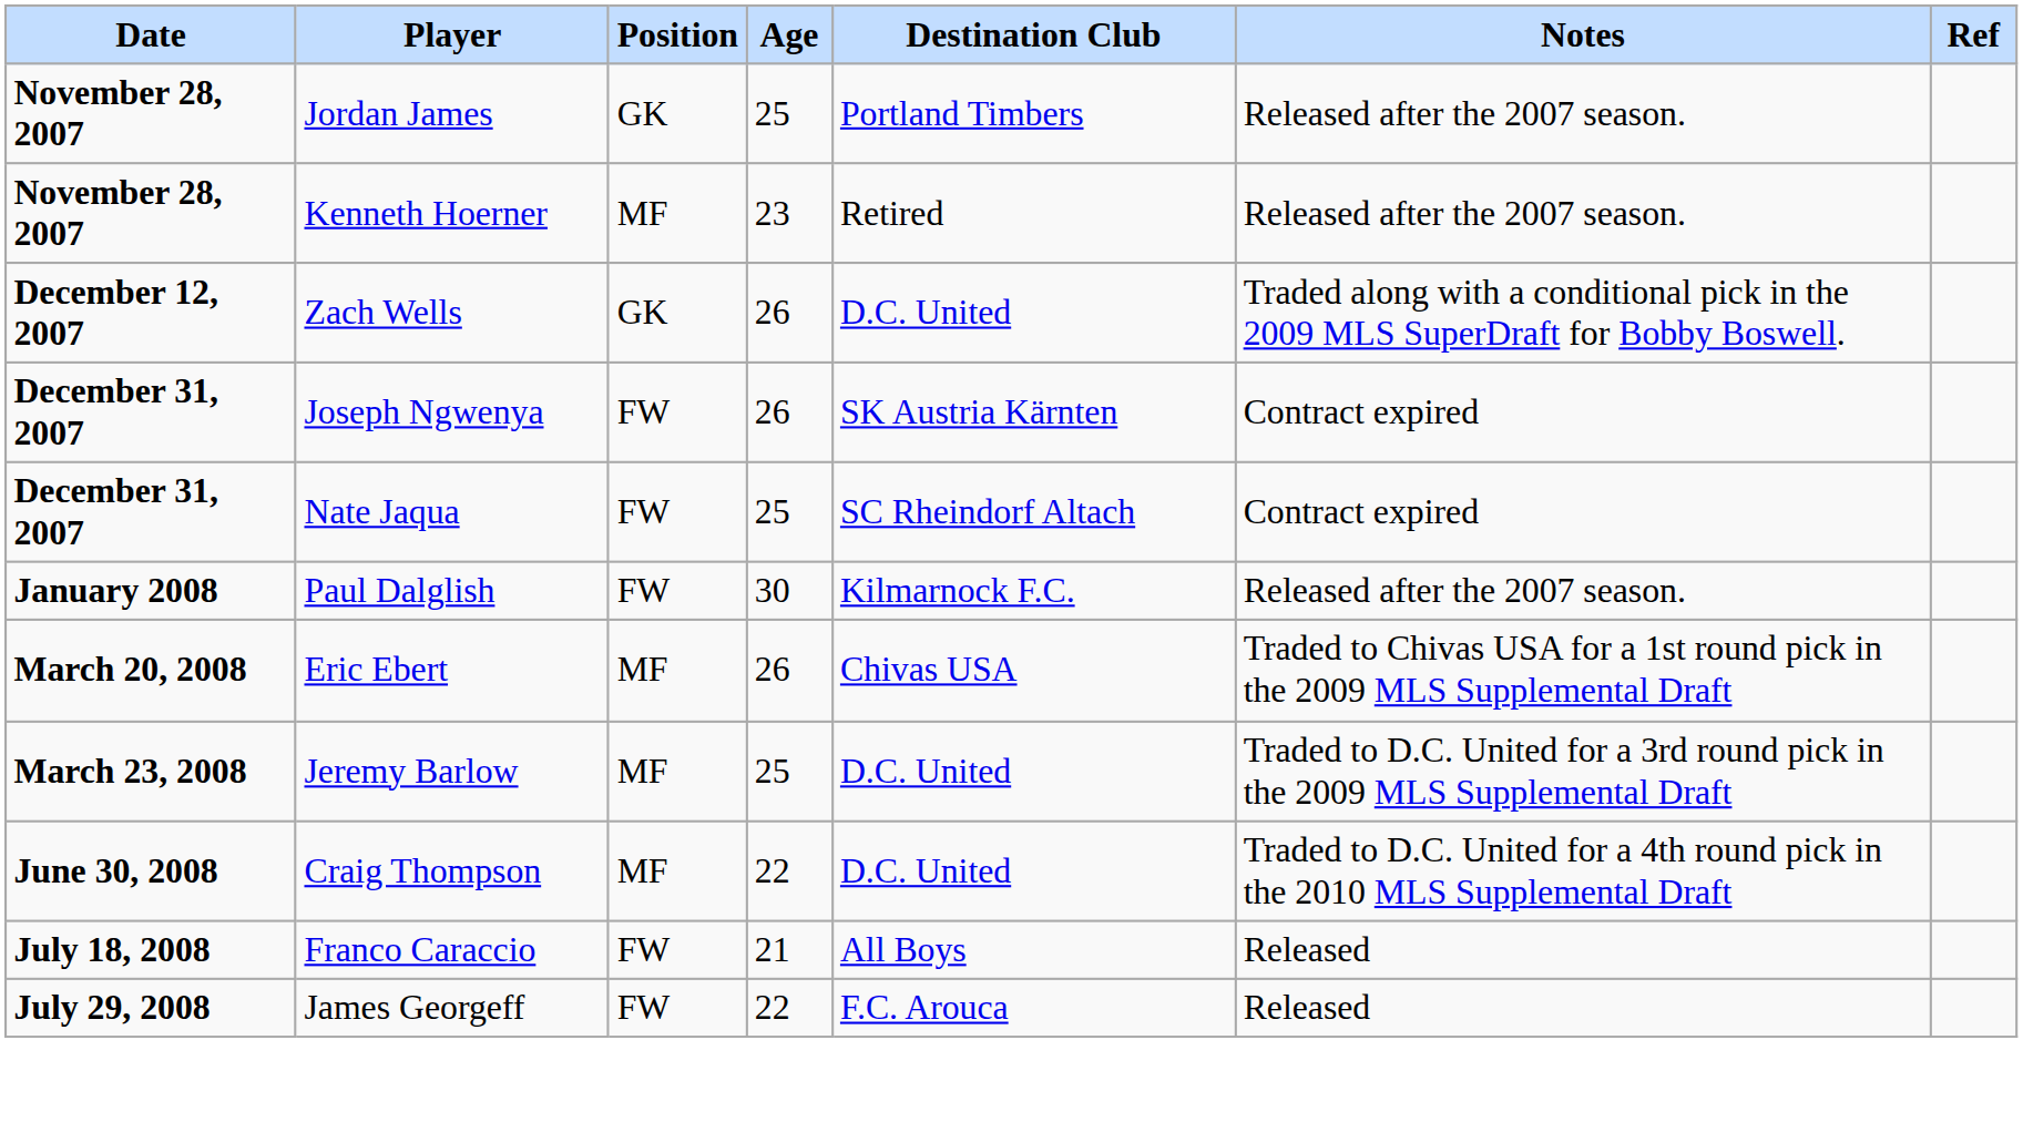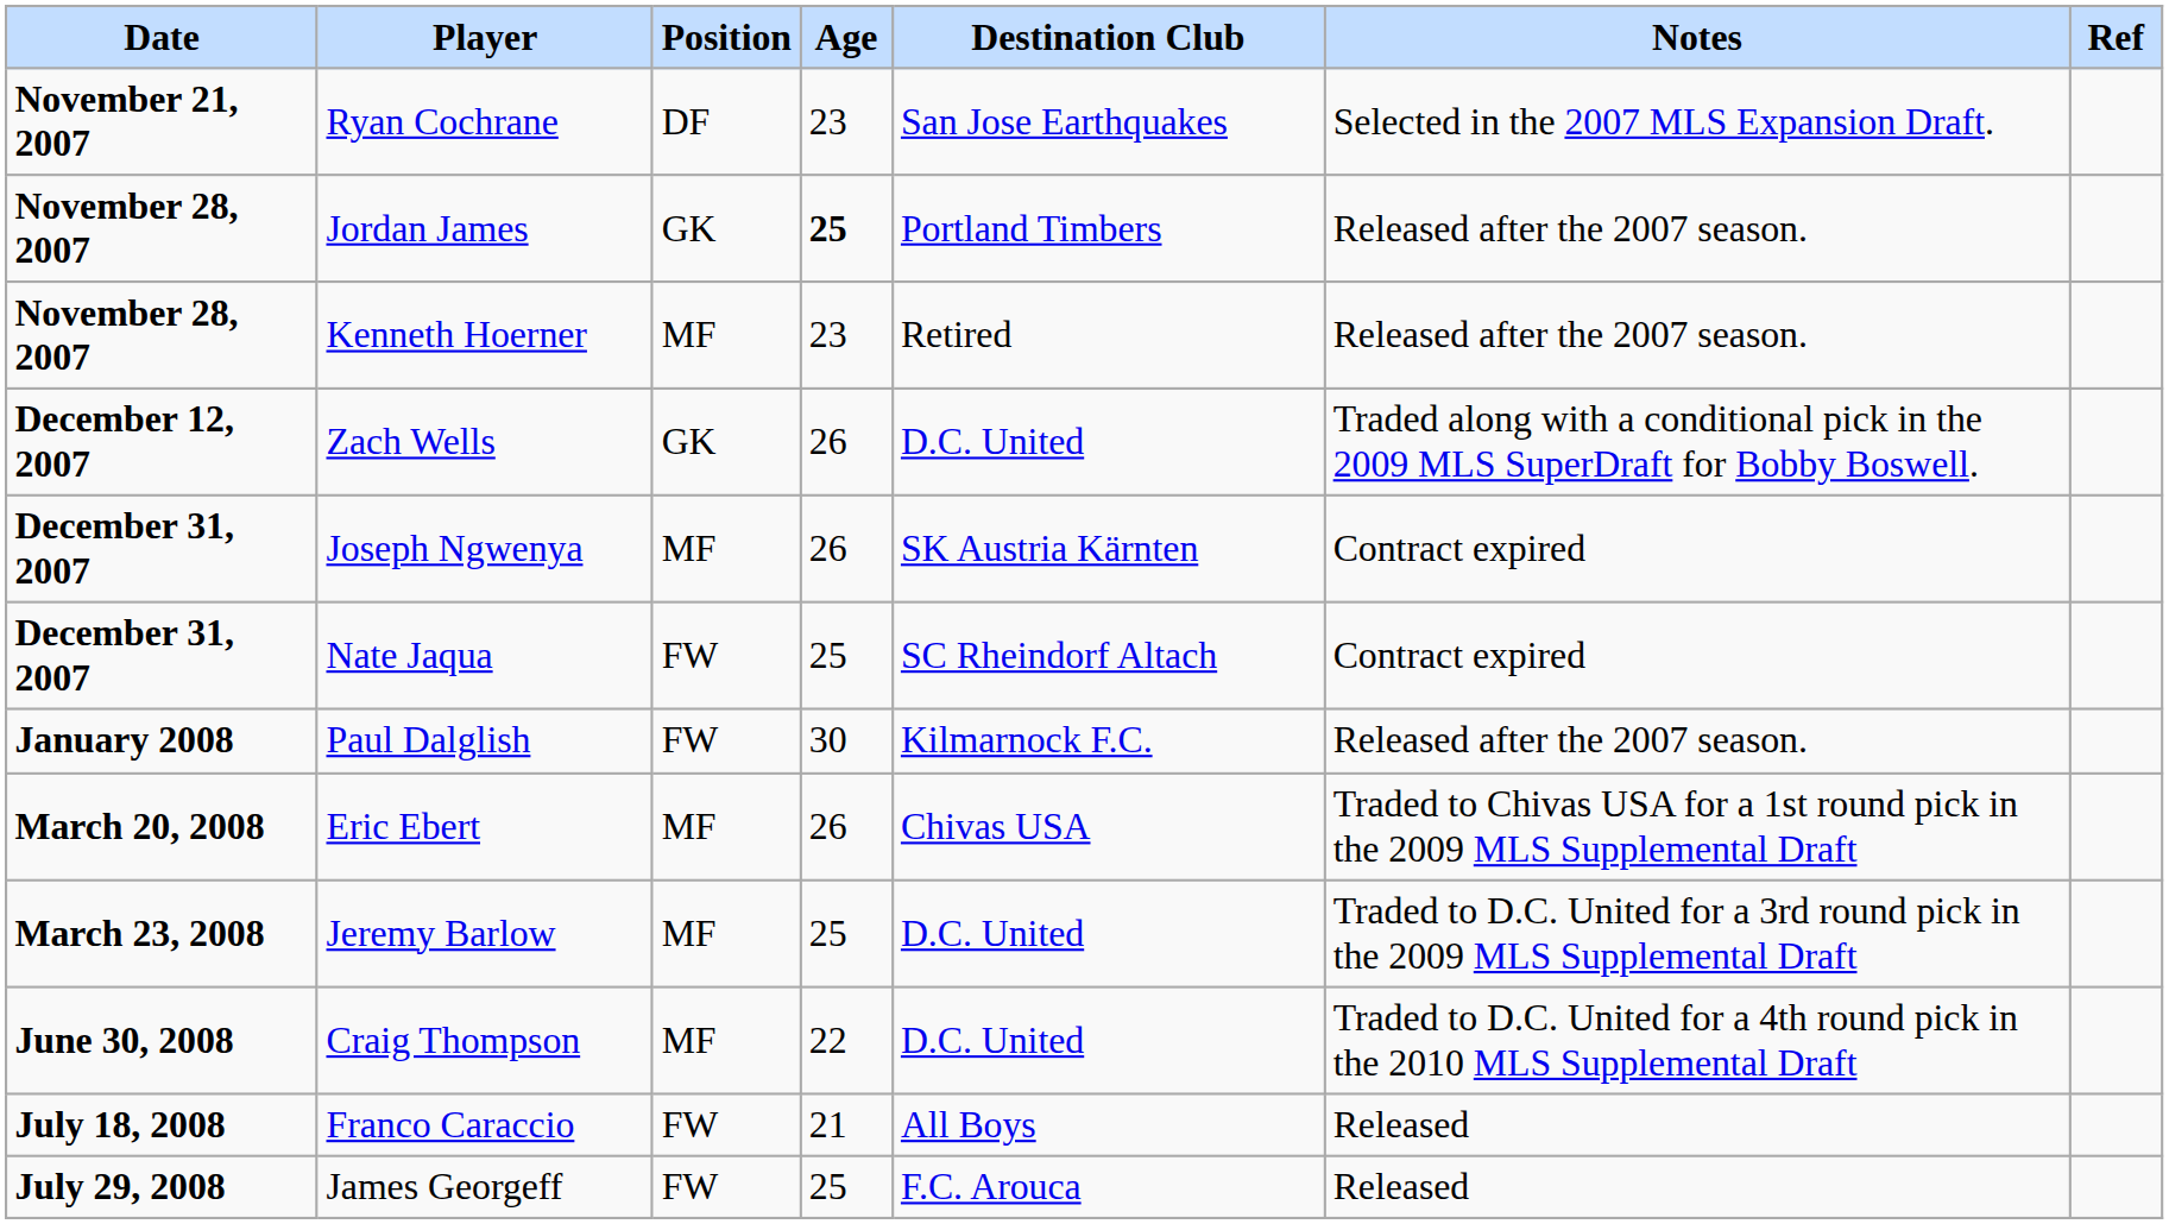+ row: November 21, 2007 | Ryan Cochrane | DF | 23 | San Jose Earthquakes | Selected in the 2007 MLS Expansion Draft.
Jordan James | Age: normal -> bold
Joseph Ngwenya | Position: FW -> MF
James Georgeff | Age: 22 -> 25
